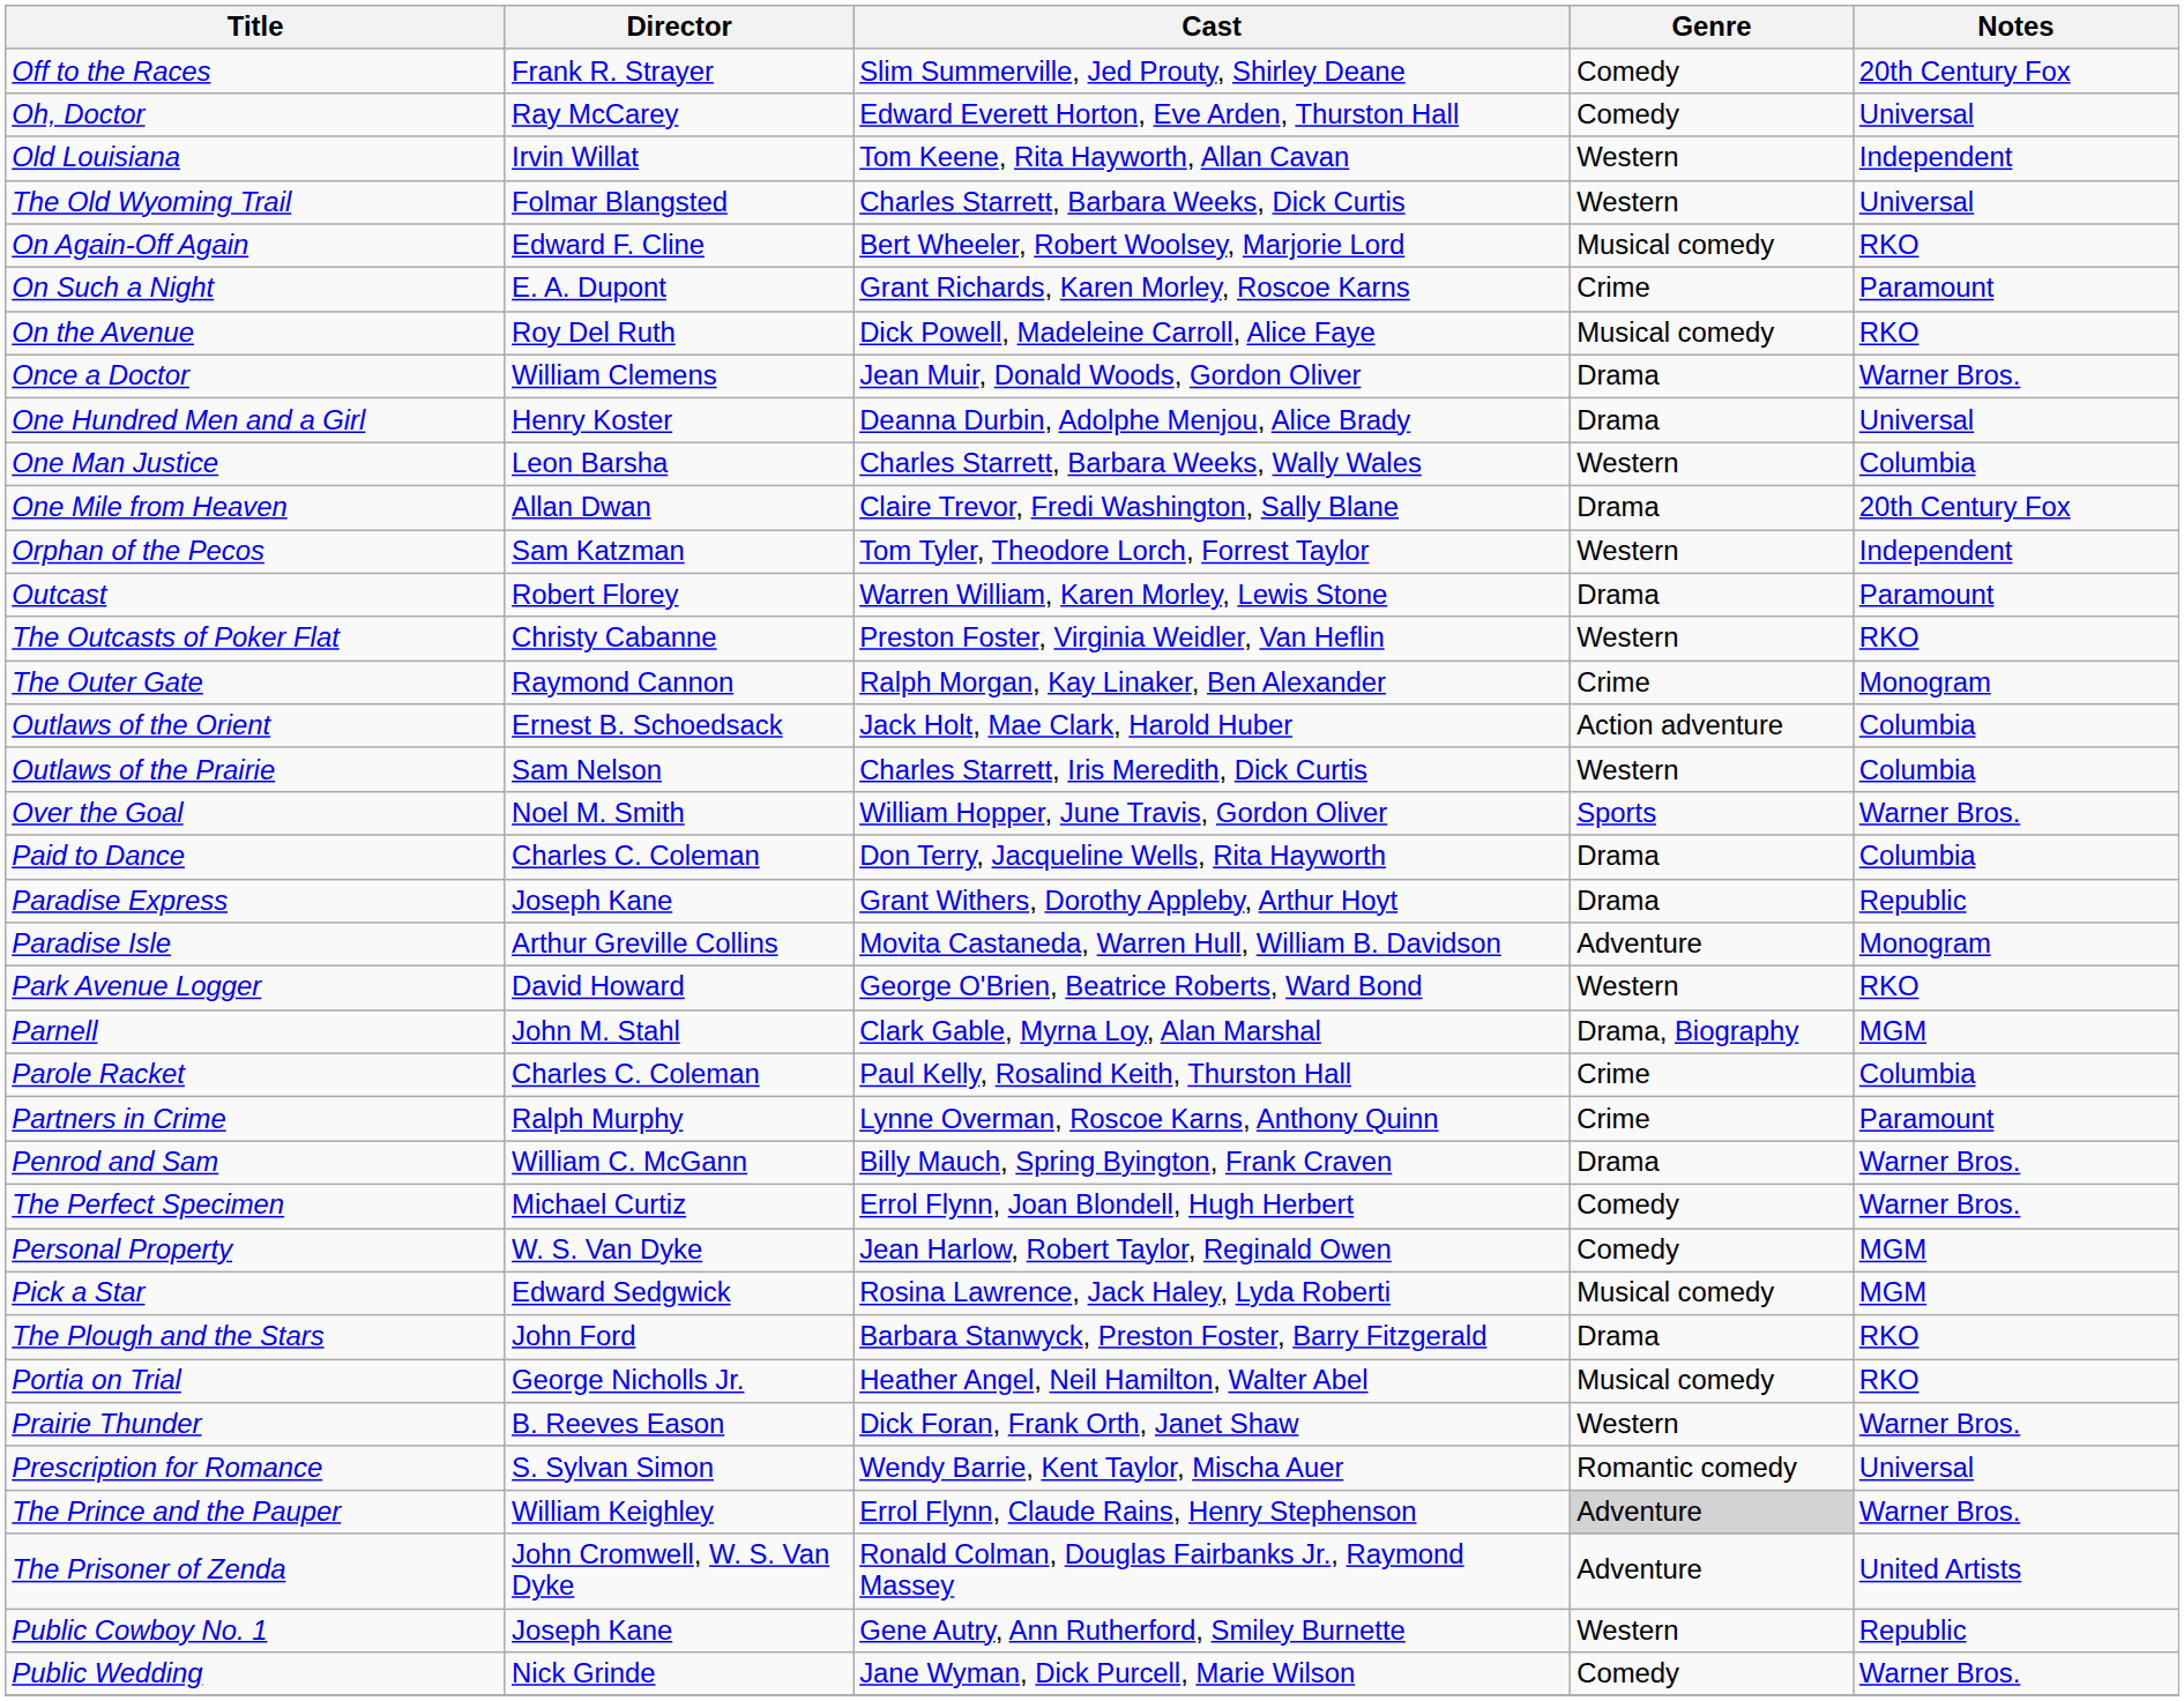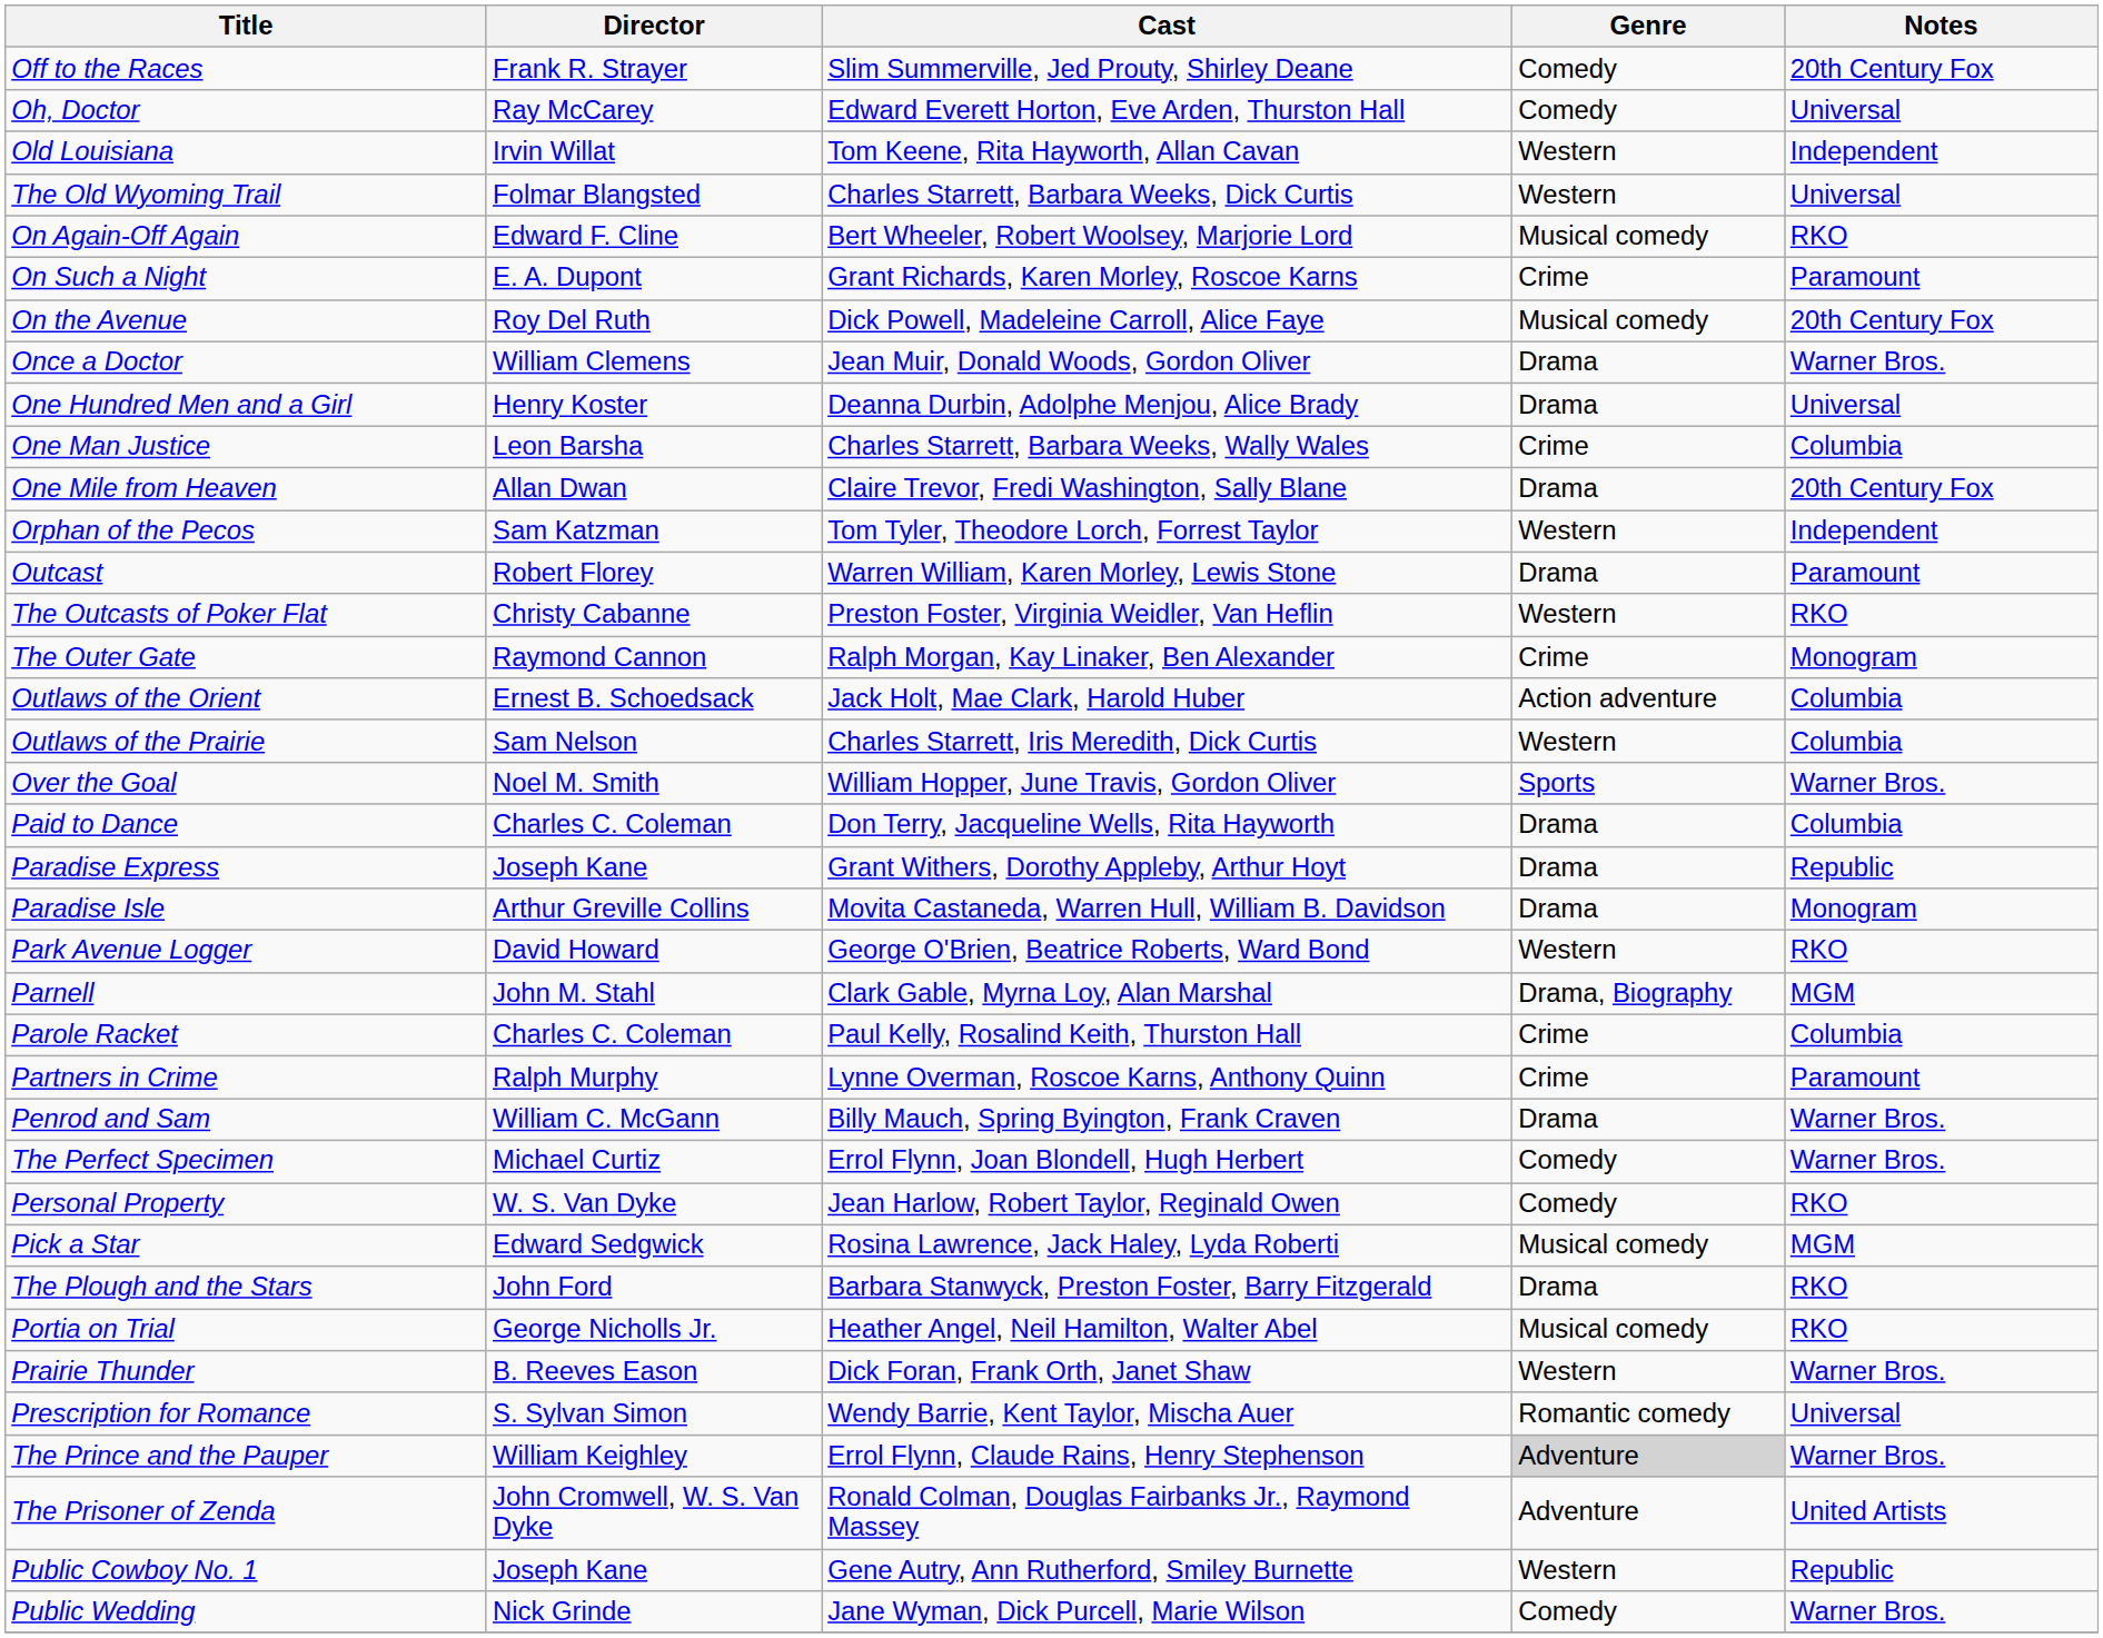On the Avenue | Notes: RKO -> 20th Century Fox
One Man Justice | Genre: Western -> Crime
Paradise Isle | Genre: Adventure -> Drama
Personal Property | Notes: MGM -> RKO
